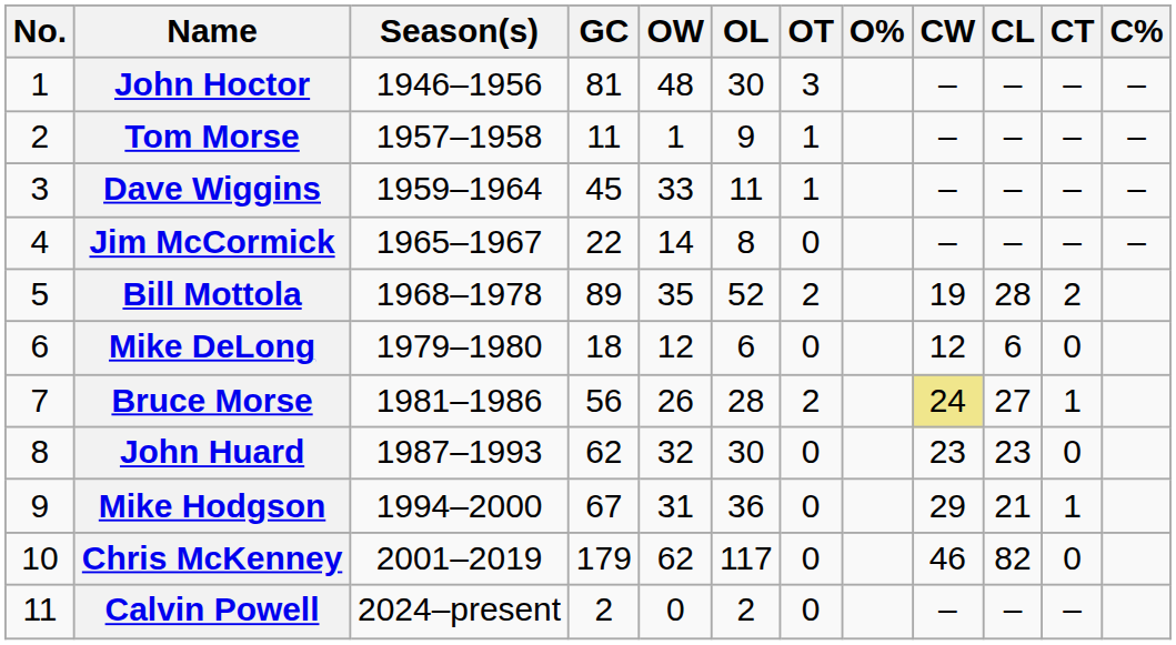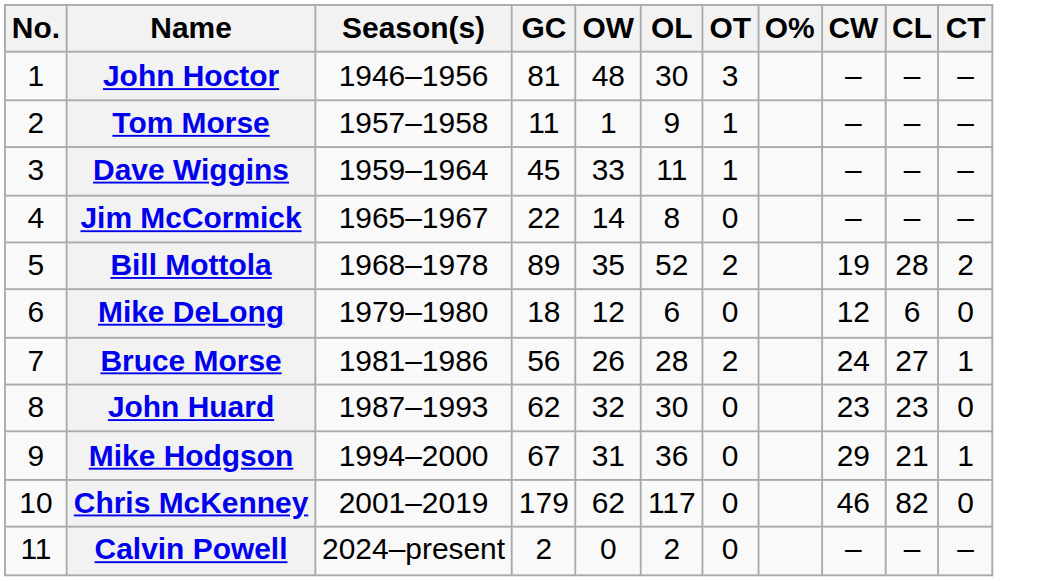- column: C% | – | – | – | –
Bruce Morse | CW: khaki background -> no background
